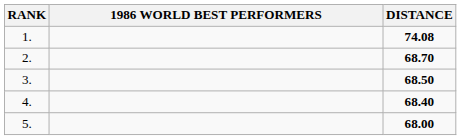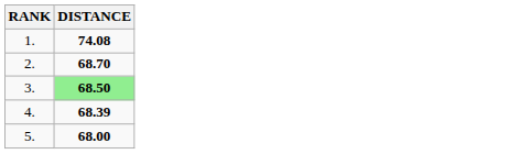- column: 1986 WORLD BEST PERFORMERS
3. | DISTANCE: no background -> lightgreen background
4. | DISTANCE: 68.40 -> 68.39
